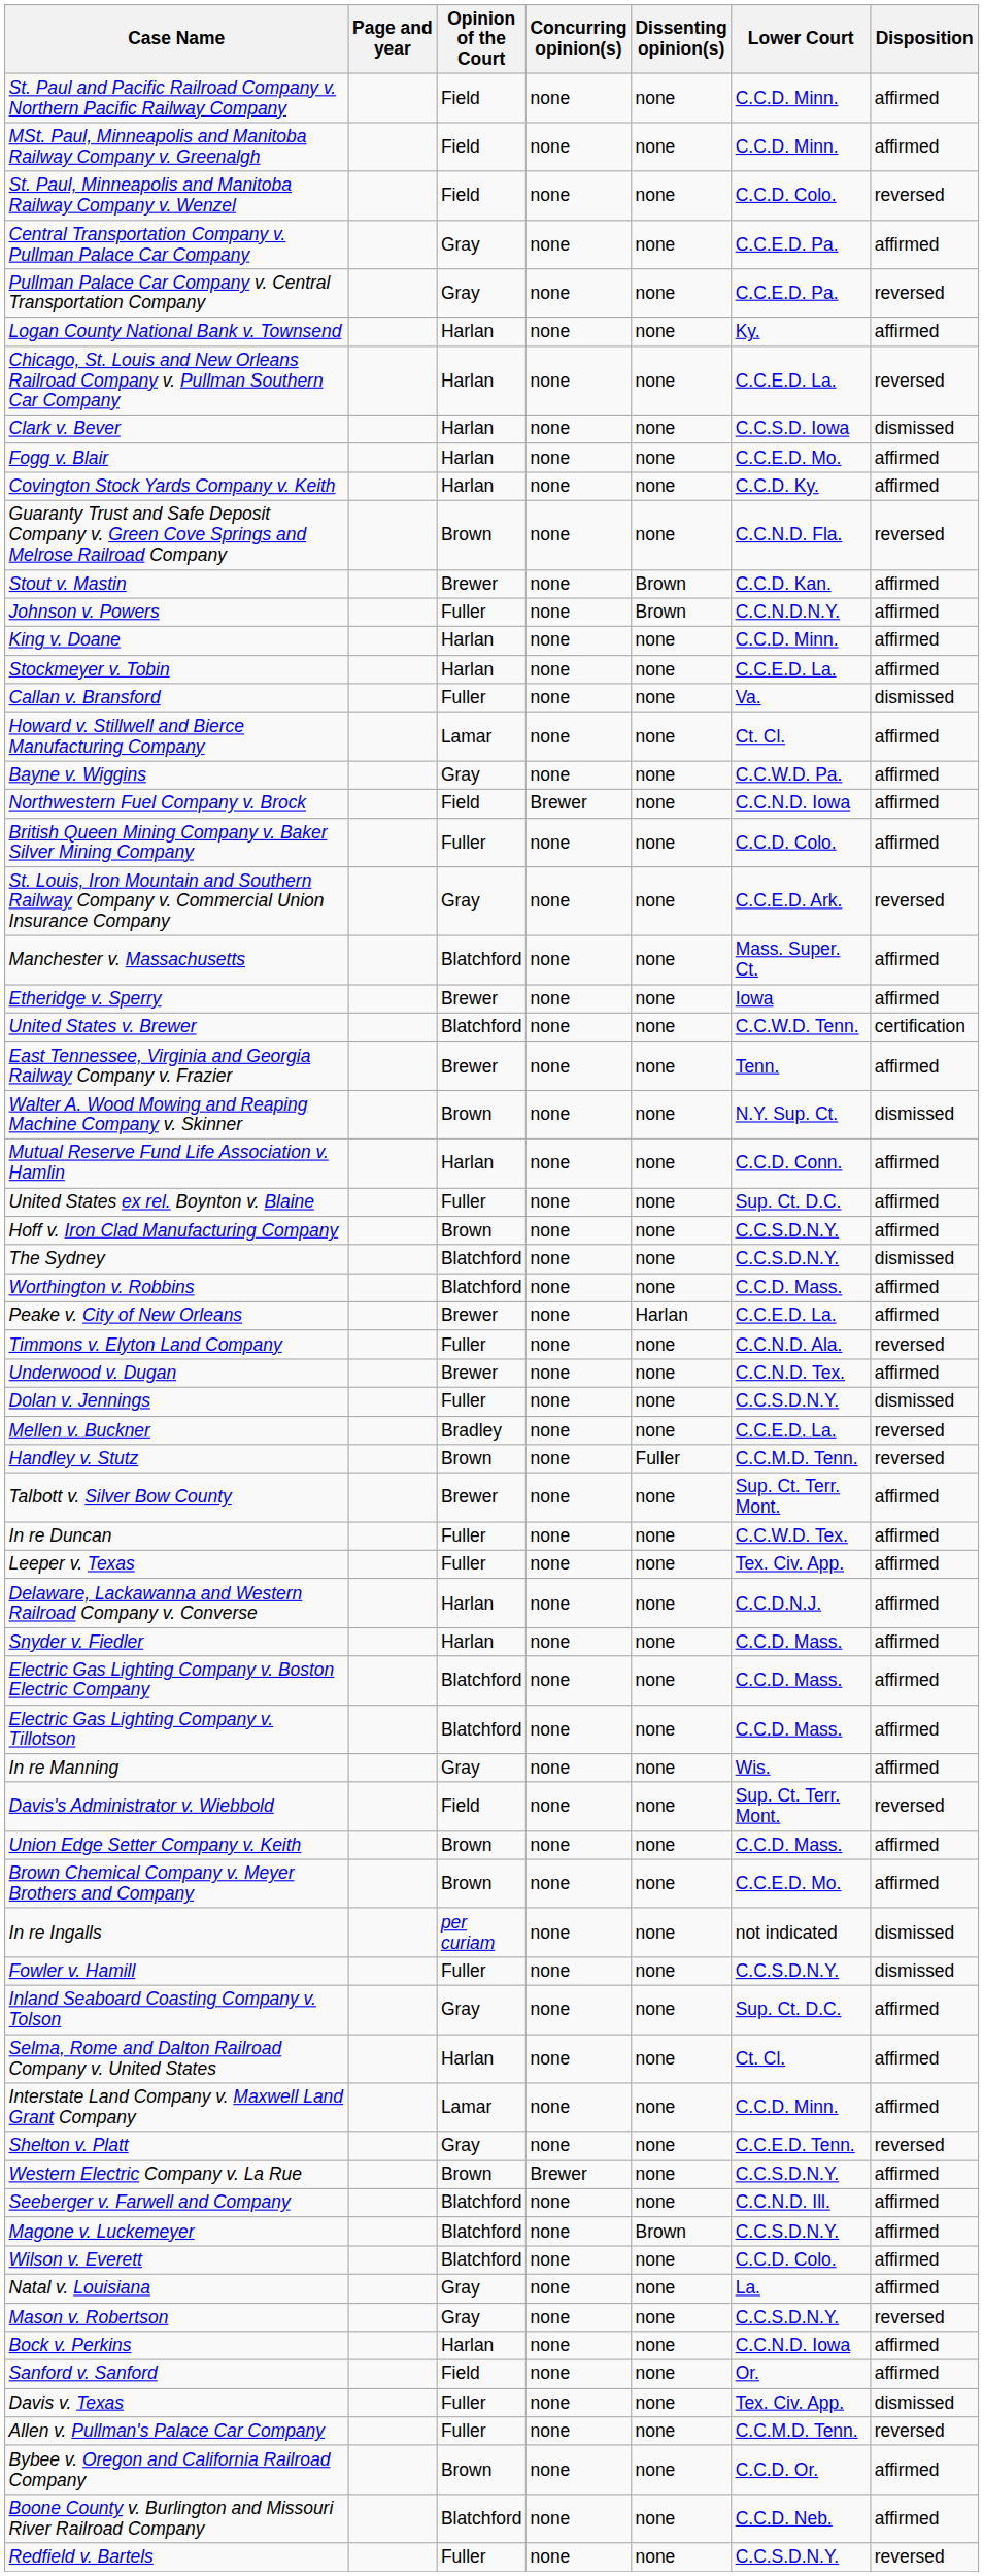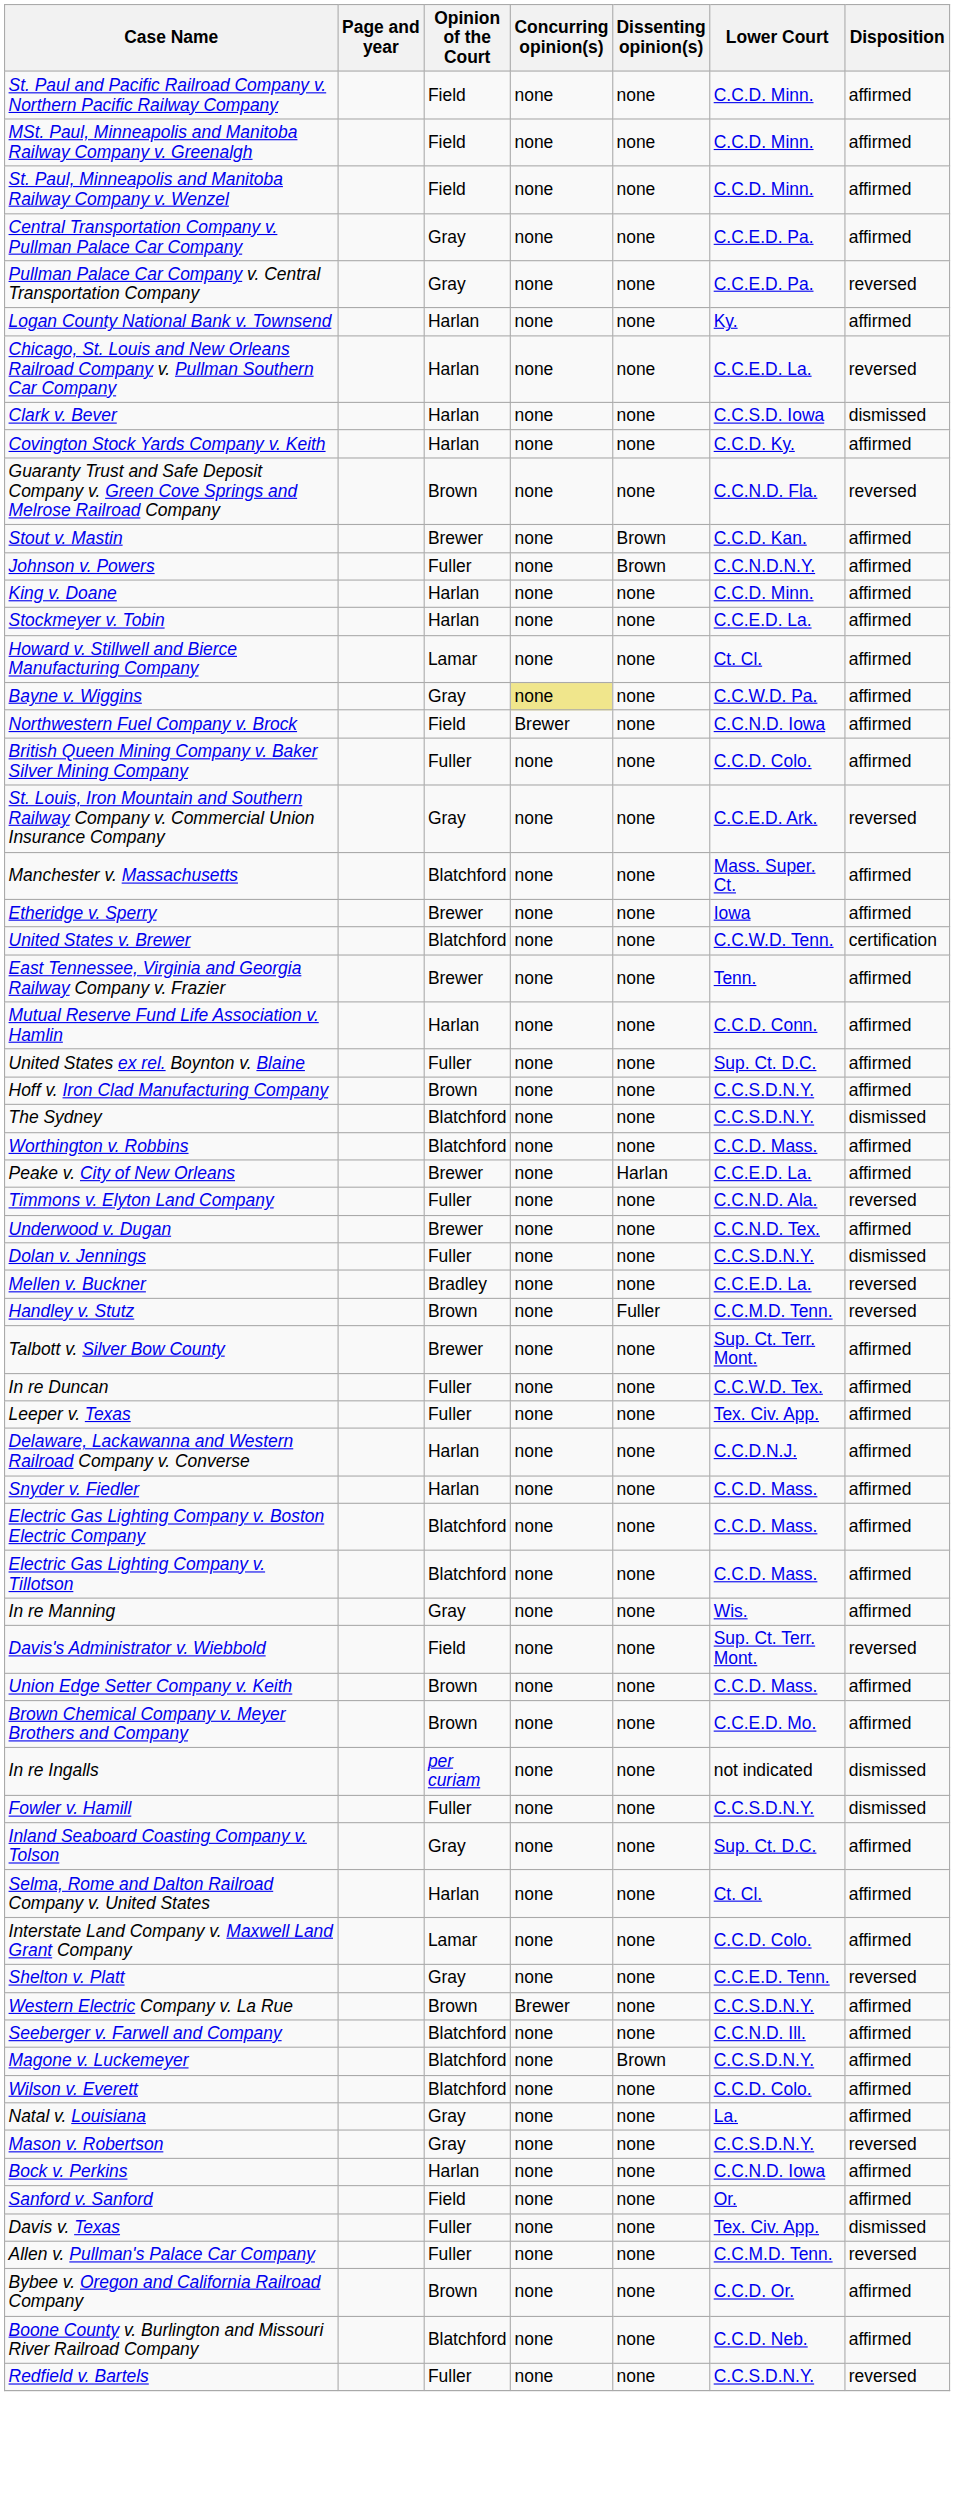St. Paul, Minneapolis and Manitoba Railway Company v. Wenzel | Lower Court: C.C.D. Colo. -> C.C.D. Minn.
St. Paul, Minneapolis and Manitoba Railway Company v. Wenzel | Disposition: reversed -> affirmed
- row: Fogg v. Blair | Harlan | none | none | C.C.E.D. Mo. | affirmed
- row: Callan v. Bransford | Fuller | none | none | Va. | dismissed
Bayne v. Wiggins | Concurring opinion(s): no background -> khaki background
- row: Walter A. Wood Mowing and Reaping Machine Company v. Skinner | Brown | none | none | N.Y. Sup. Ct. | dismissed
Interstate Land Company v. Maxwell Land Grant Company | Lower Court: C.C.D. Minn. -> C.C.D. Colo.
